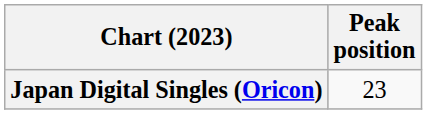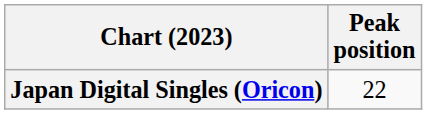Japan Digital Singles (Oricon) | Peak position: 23 -> 22
